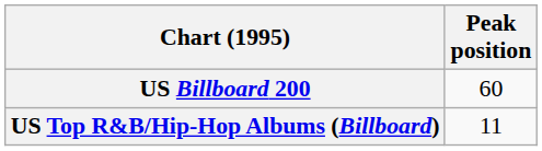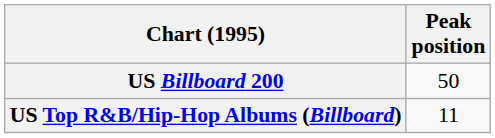US Billboard 200 | Peak position: 60 -> 50
